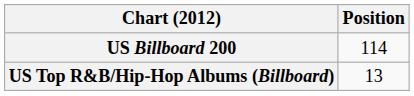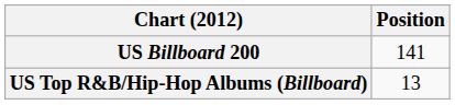US Billboard 200 | Position: 114 -> 141
